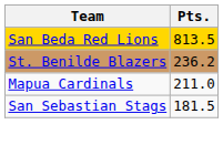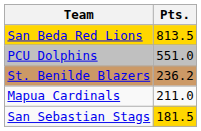+ row: PCU Dolphins | 551.0
San Sebastian Stags | Pts.: no background -> gold background
